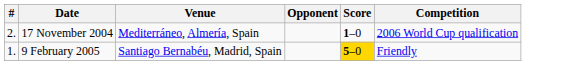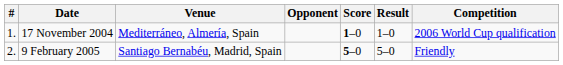+ column: Result | 1–0 | 5–0
17 November 2004 | #: 2. -> 1.
9 February 2005 | #: 1. -> 2.
9 February 2005 | Score: gold background -> no background
